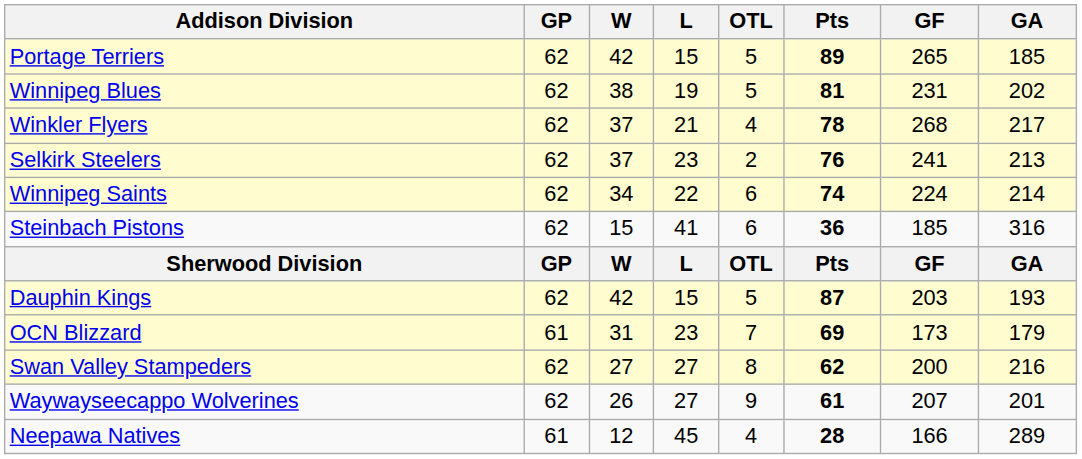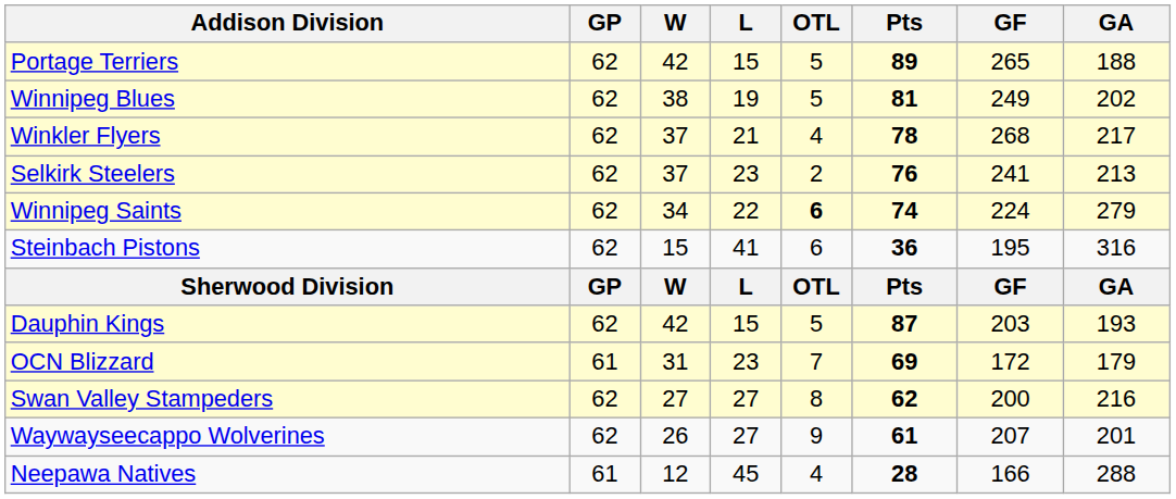Portage Terriers | GA: 185 -> 188
Winnipeg Blues | GF: 231 -> 249
Winnipeg Saints | OTL: normal -> bold
Winnipeg Saints | GA: 214 -> 279
Steinbach Pistons | GF: 185 -> 195
OCN Blizzard | GF: 173 -> 172
Neepawa Natives | GA: 289 -> 288
